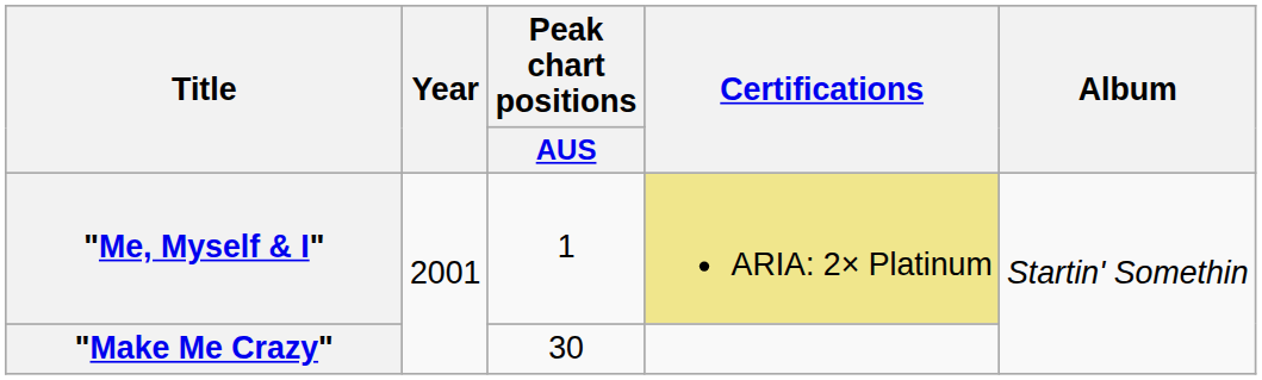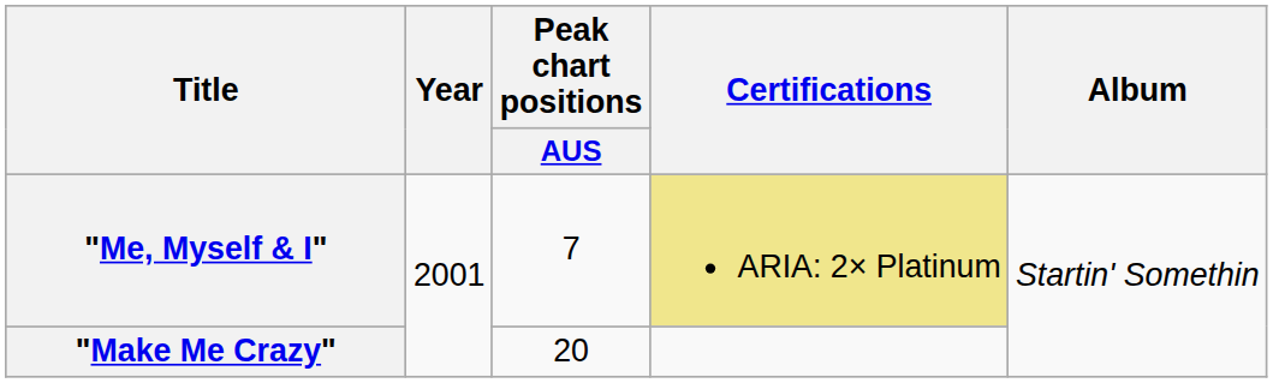"Me, Myself & I" | Peak chart positions / AUS: 1 -> 7
"Make Me Crazy" | Peak chart positions / AUS: 30 -> 20
